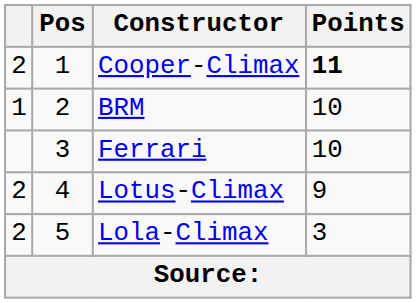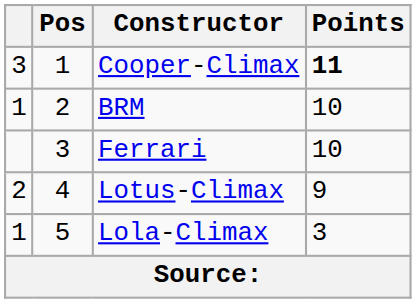Cooper-Climax | column 1: 2 -> 3
Lola-Climax | column 1: 2 -> 1
